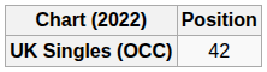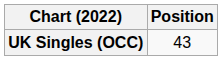UK Singles (OCC) | Position: 42 -> 43
